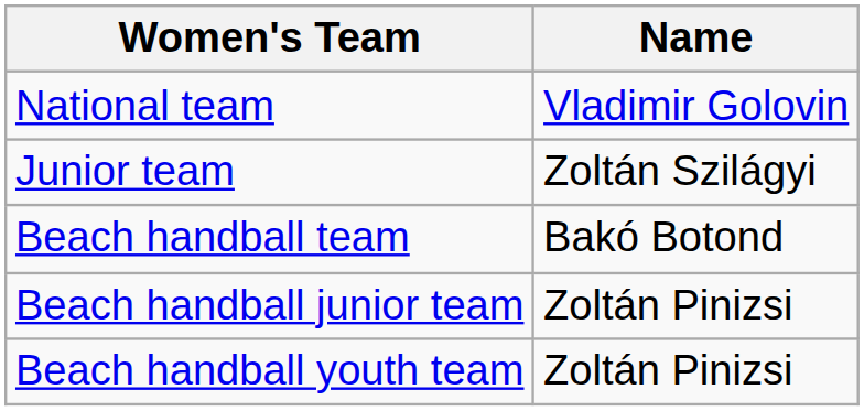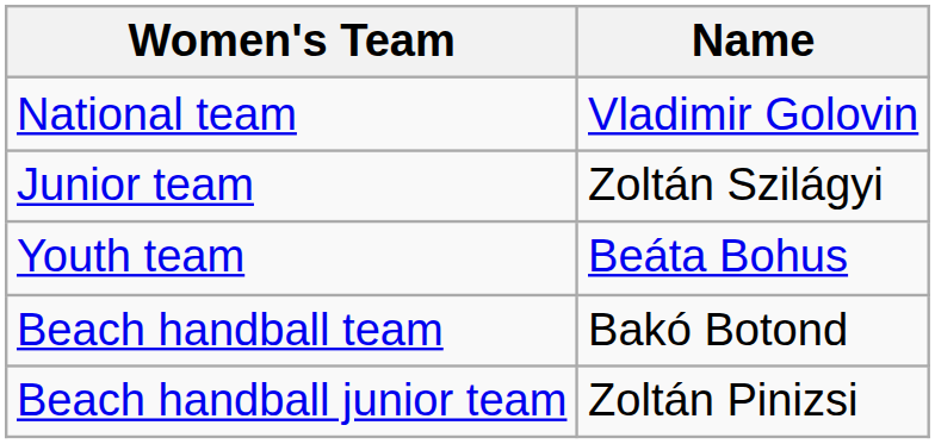+ row: Youth team | Beáta Bohus
- row: Beach handball youth team | Zoltán Pinizsi
